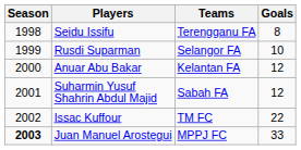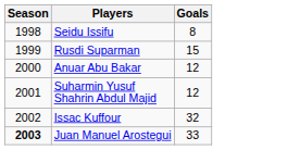- column: Teams | Terengganu FA | Selangor FA | Kelantan FA | Sabah FA | TM FC | MPPJ FC
Rusdi Suparman | Goals: 10 -> 15
Issac Kuffour | Goals: 22 -> 32
